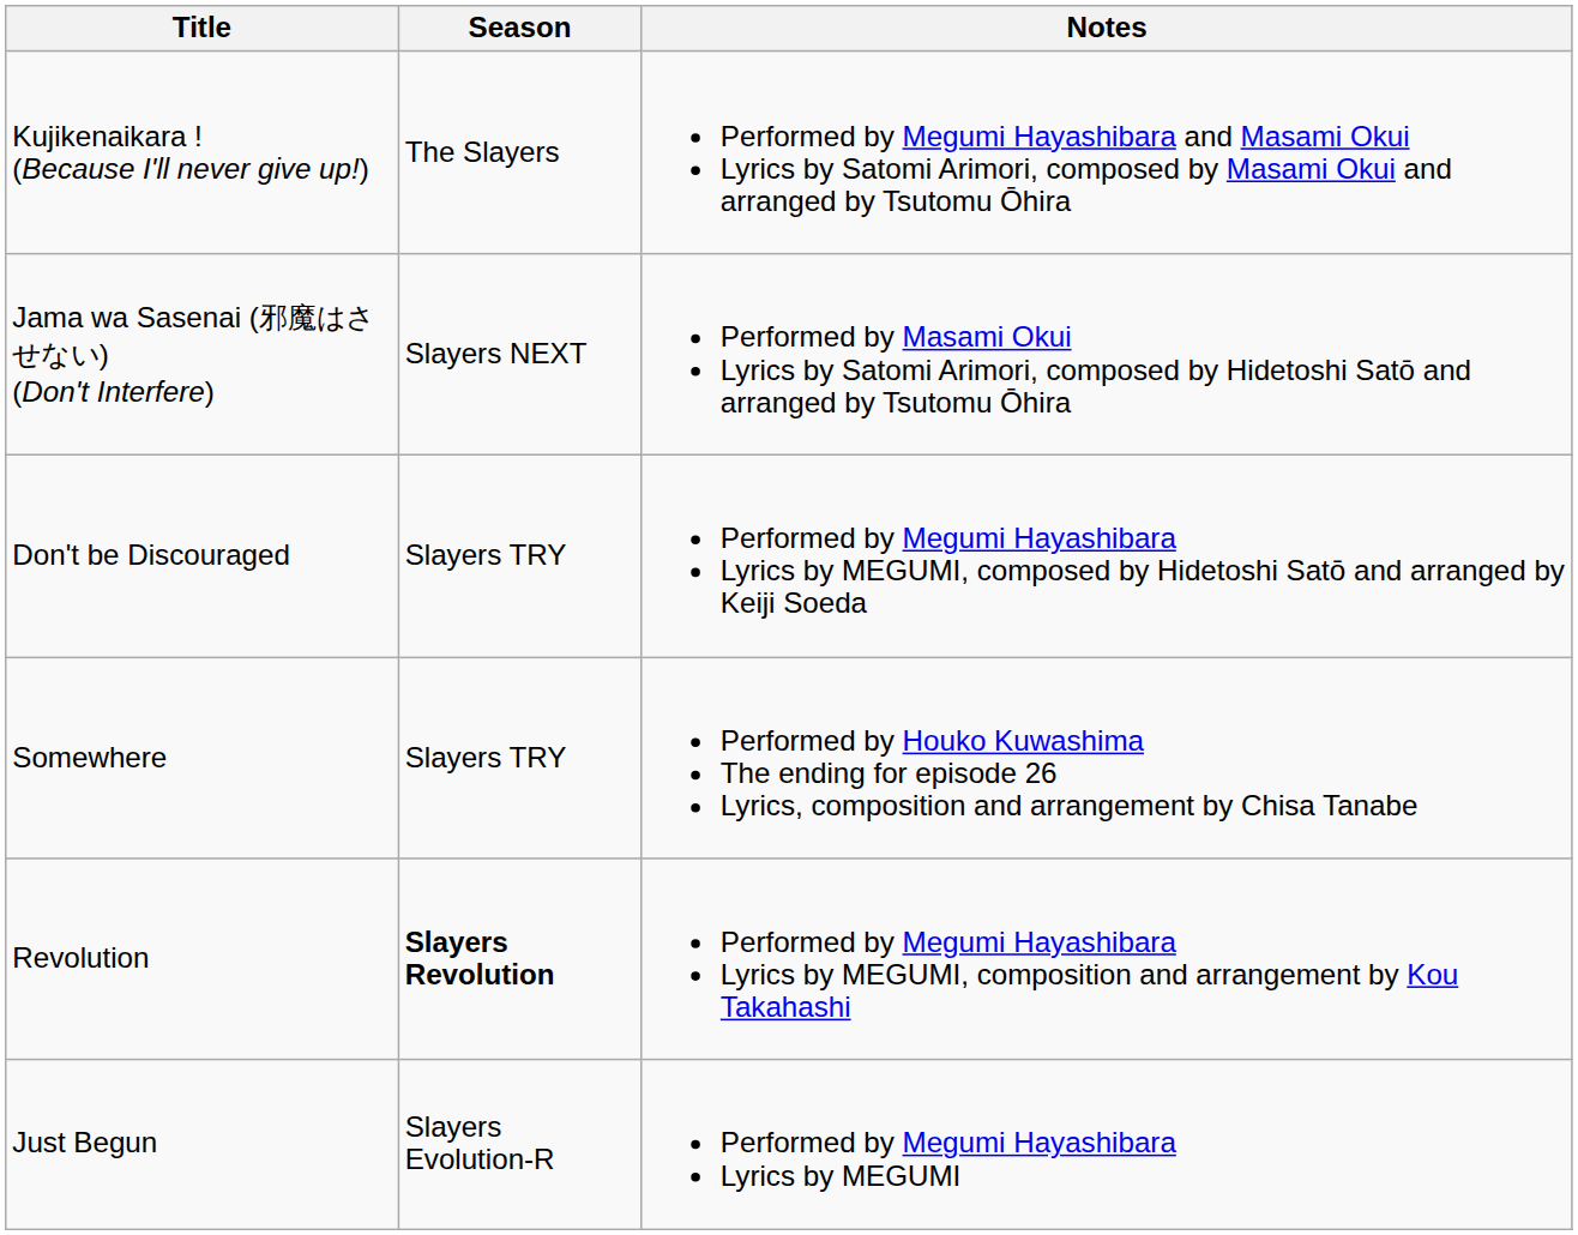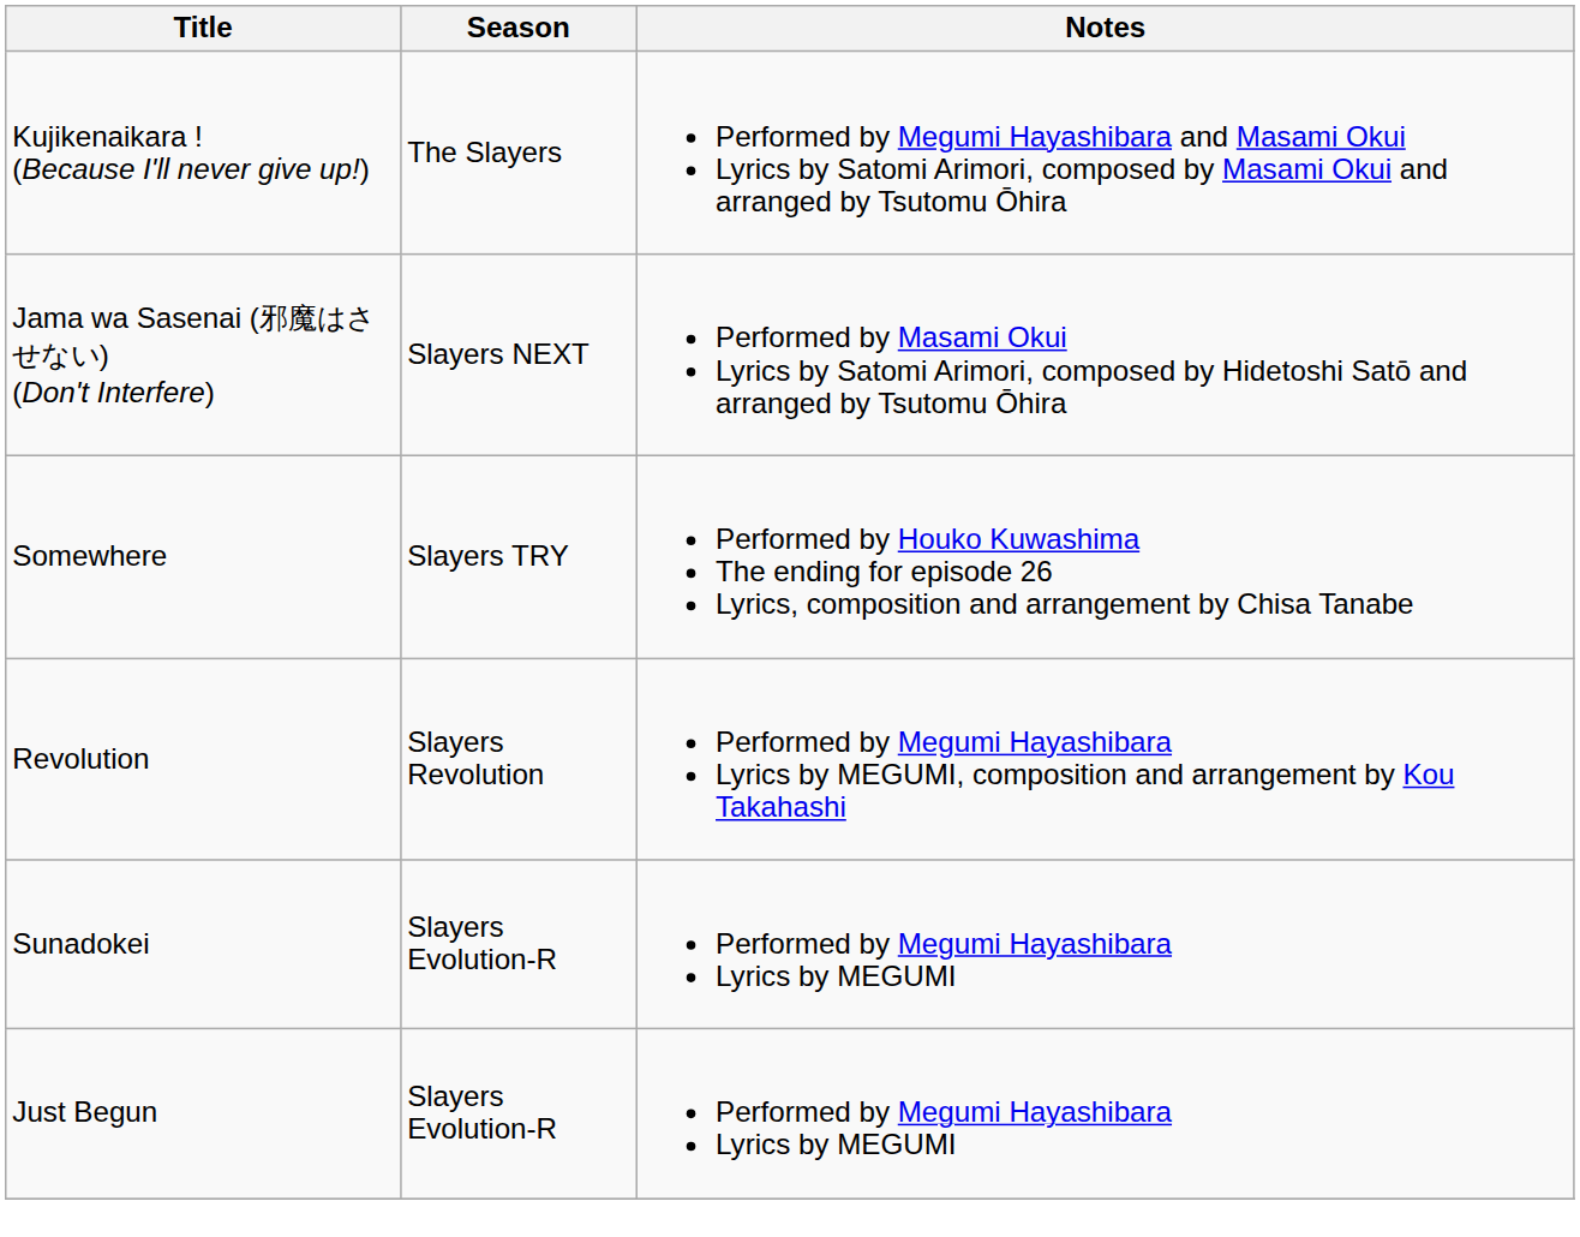- row: Don't be Discouraged | Slayers TRY | Performed by Megumi Hayashibara Lyrics by MEGUMI, composed by Hidetoshi Satō and arranged by Keiji Soeda
Revolution | Season: bold -> normal
+ row: Sunadokei | Slayers Evolution-R | Performed by Megumi Hayashibara Lyrics by MEGUMI
